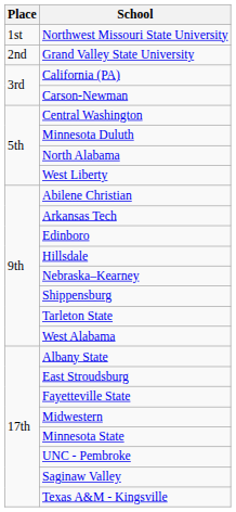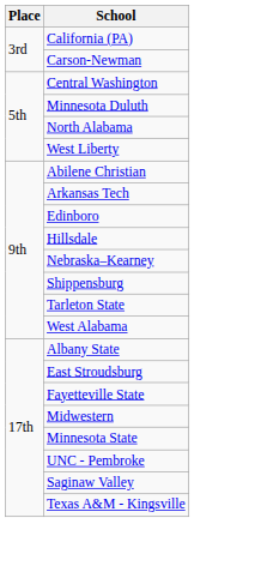- row: 1st | Northwest Missouri State University
- row: 2nd | Grand Valley State University
